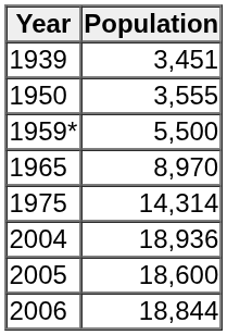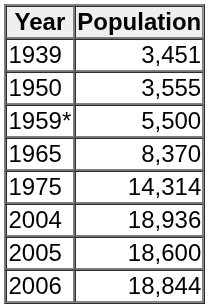1965 | Population: 8,970 -> 8,370
